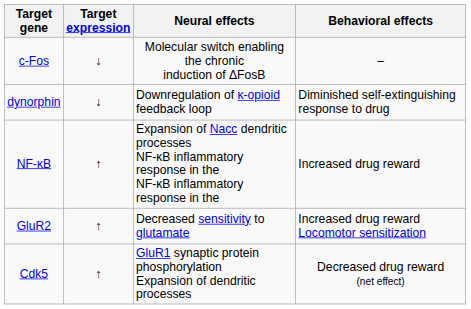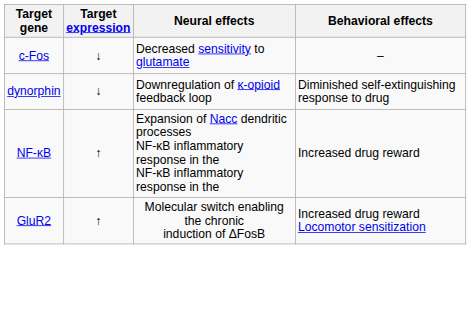c-Fos | Neural effects: Molecular switch enabling the chronic induction of ΔFosB -> Decreased sensitivity to glutamate
GluR2 | Neural effects: Decreased sensitivity to glutamate -> Molecular switch enabling the chronic induction of ΔFosB
- row: Cdk5 | ↑ | GluR1 synaptic protein phosphorylation Expansion of dendritic processes | Decreased drug reward (net effect)
